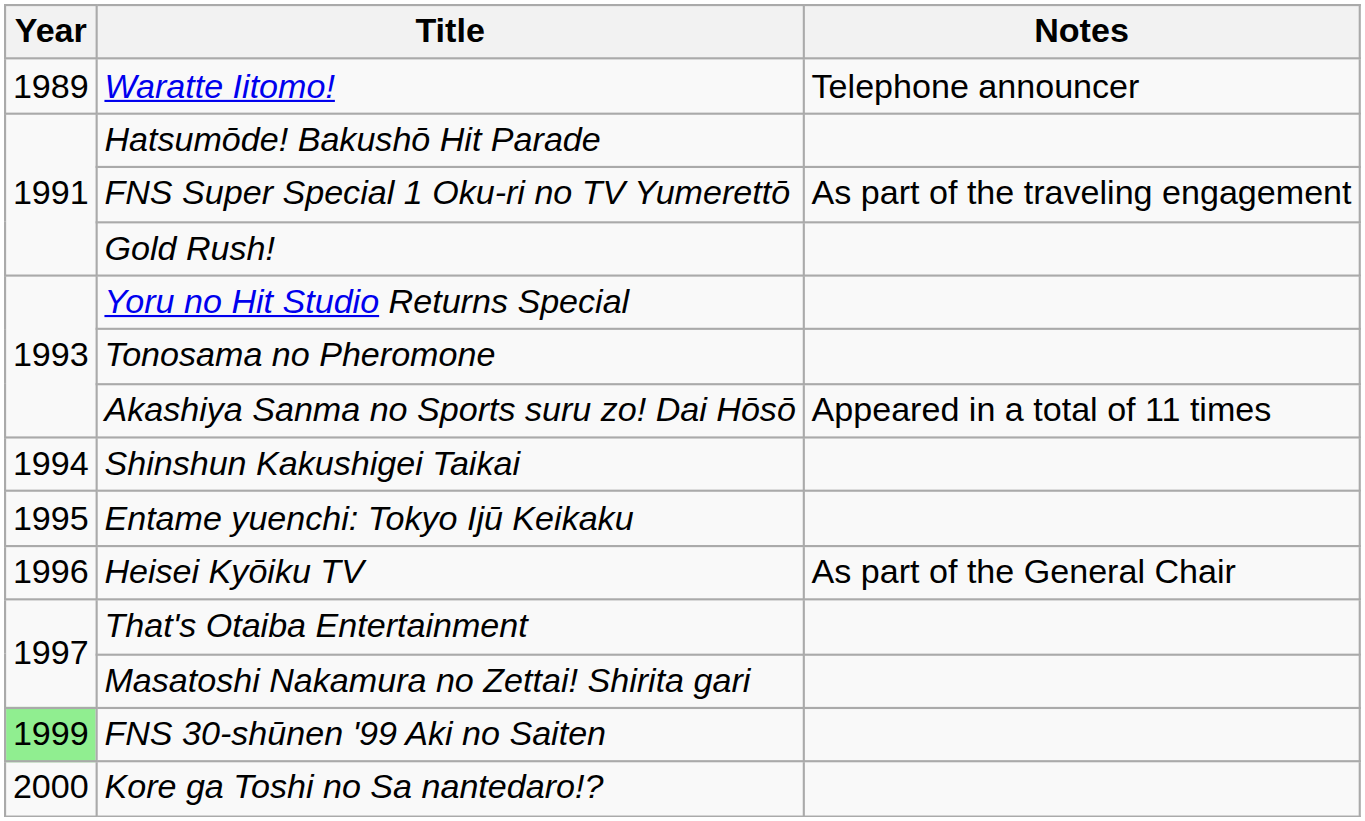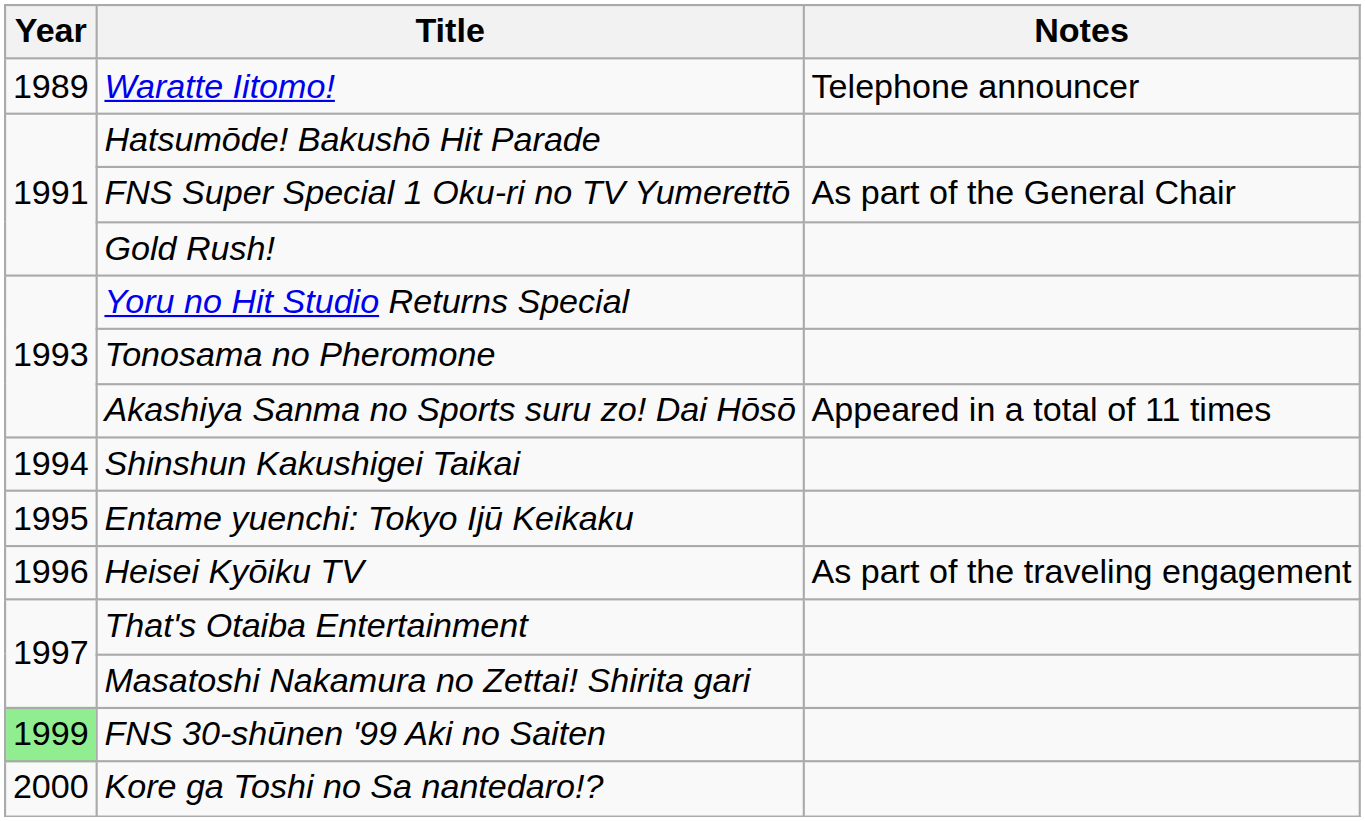FNS Super Special 1 Oku-ri no TV Yumerettō | Notes: As part of the traveling engagement -> As part of the General Chair
Heisei Kyōiku TV | Notes: As part of the General Chair -> As part of the traveling engagement
